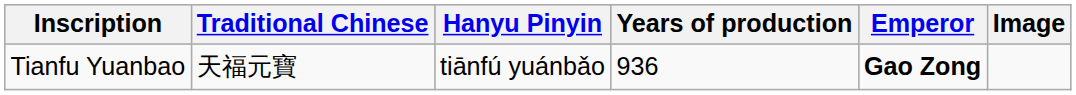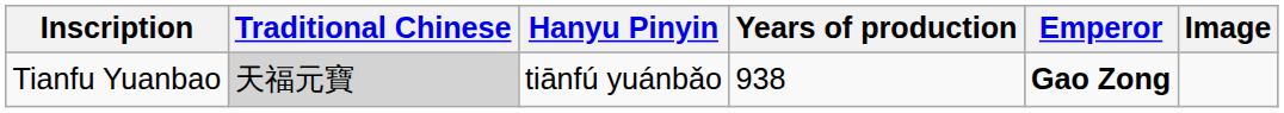Tianfu Yuanbao | Traditional Chinese: no background -> lightgrey background
Tianfu Yuanbao | Years of production: 936 -> 938
